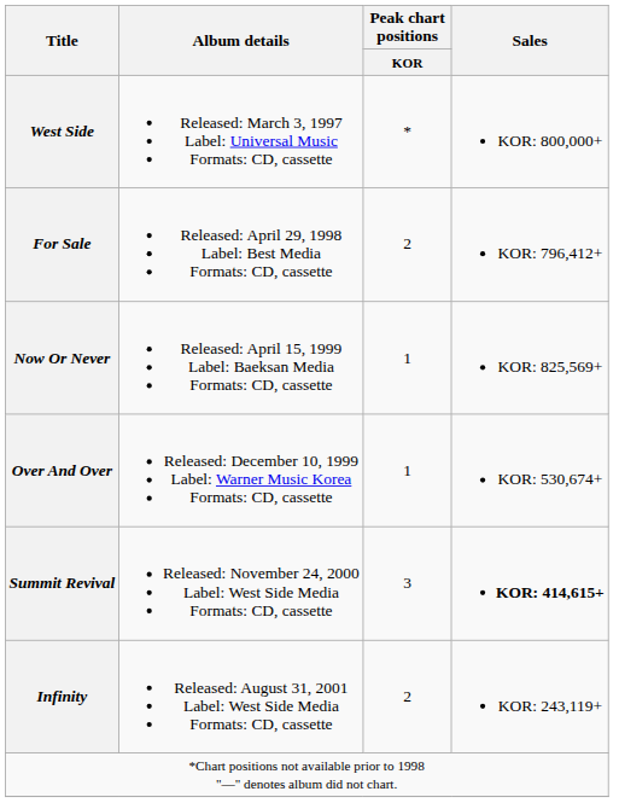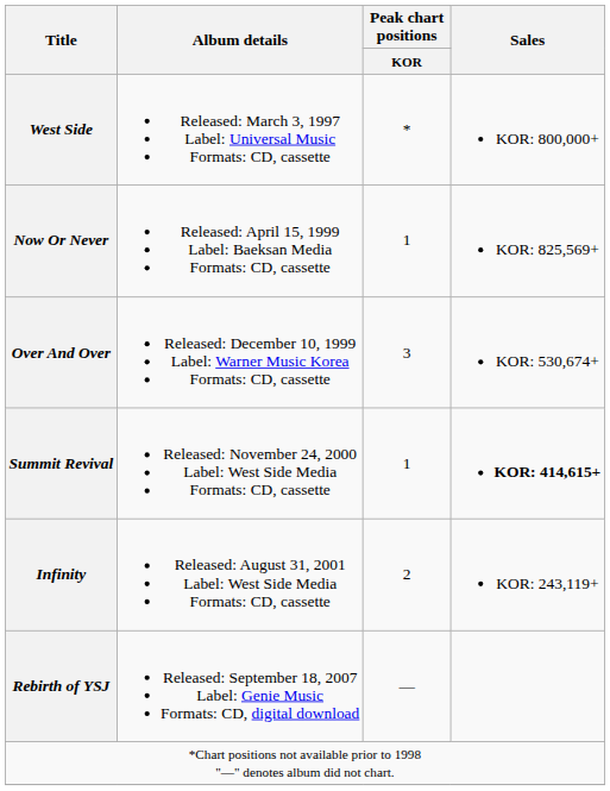- row: For Sale | Released: April 29, 1998 Label: Best Media Formats: CD, cassette | 2 | KOR: 796,412+
Over And Over | Peak chart positions / KOR: 1 -> 3
Summit Revival | Peak chart positions / KOR: 3 -> 1
+ row: Rebirth of YSJ | Released: September 18, 2007 Label: Genie Music Formats: CD, digital download | —
